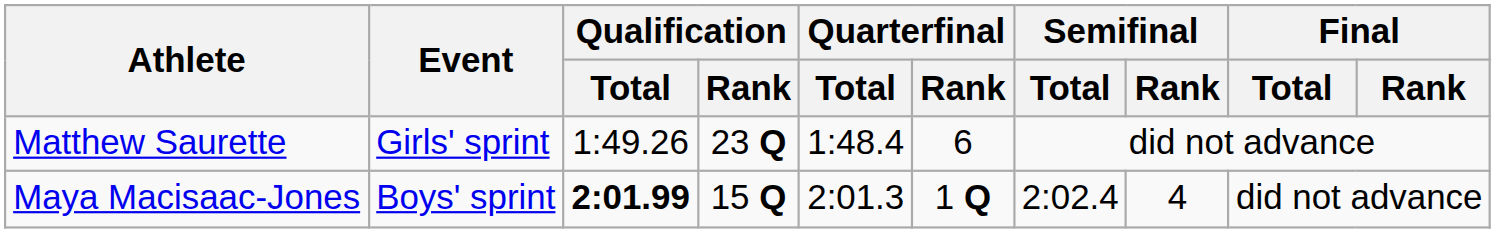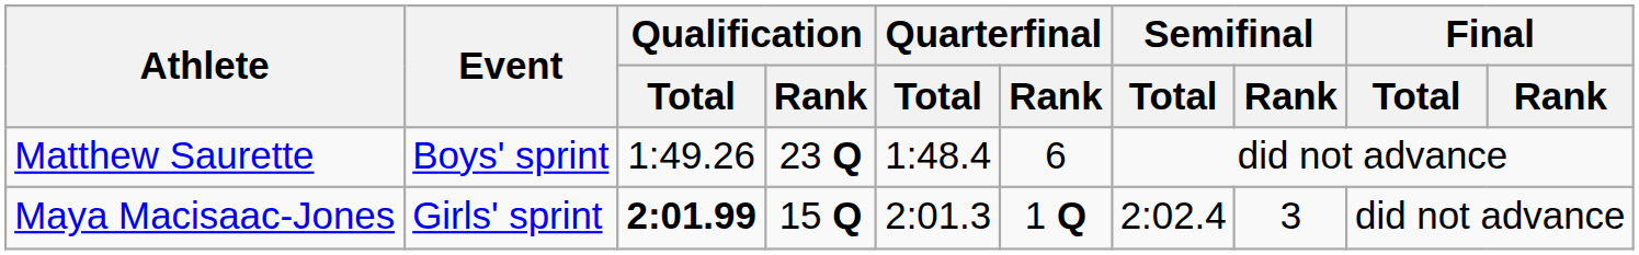Matthew Saurette | Event: Girls' sprint -> Boys' sprint
Maya Macisaac-Jones | Event: Boys' sprint -> Girls' sprint
Maya Macisaac-Jones | Semifinal / Rank: 4 -> 3
